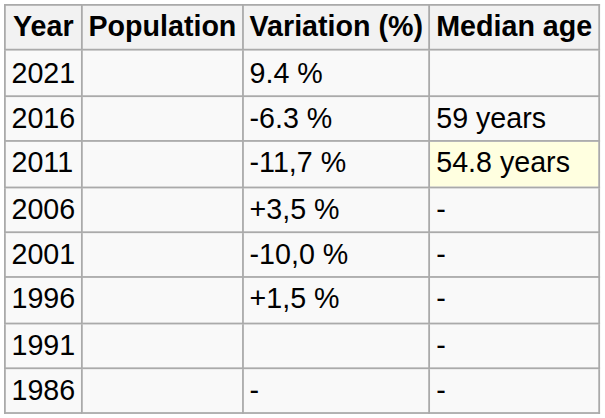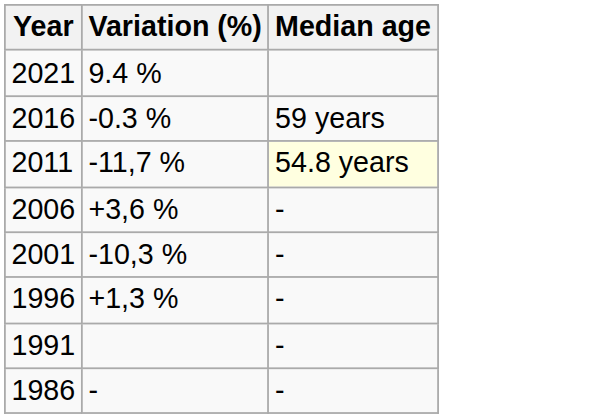- column: Population
2016 | Variation (%): -6.3 % -> -0.3 %
2006 | Variation (%): +3,5 % -> +3,6 %
2001 | Variation (%): -10,0 % -> -10,3 %
1996 | Variation (%): +1,5 % -> +1,3 %
